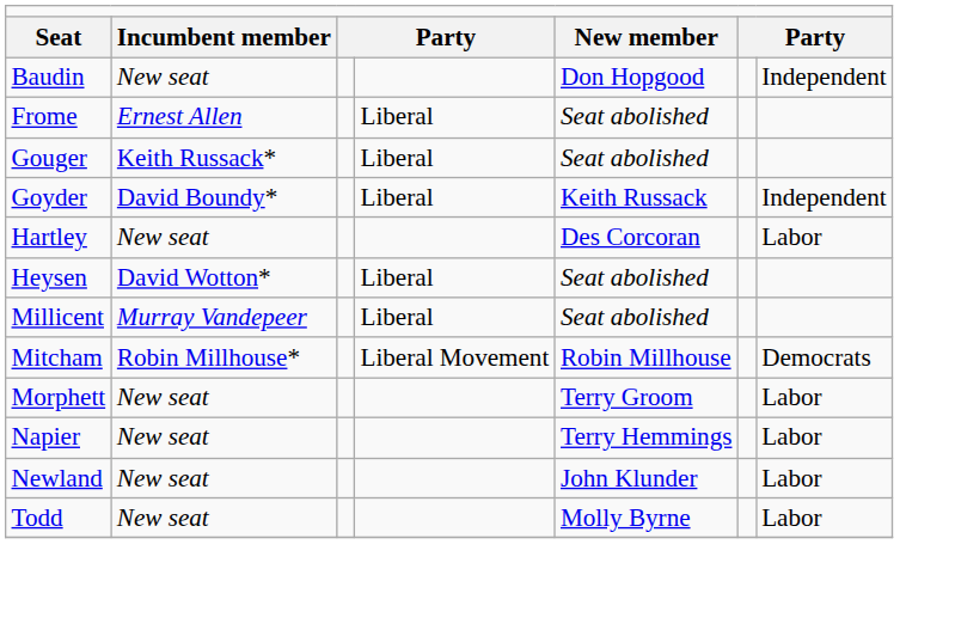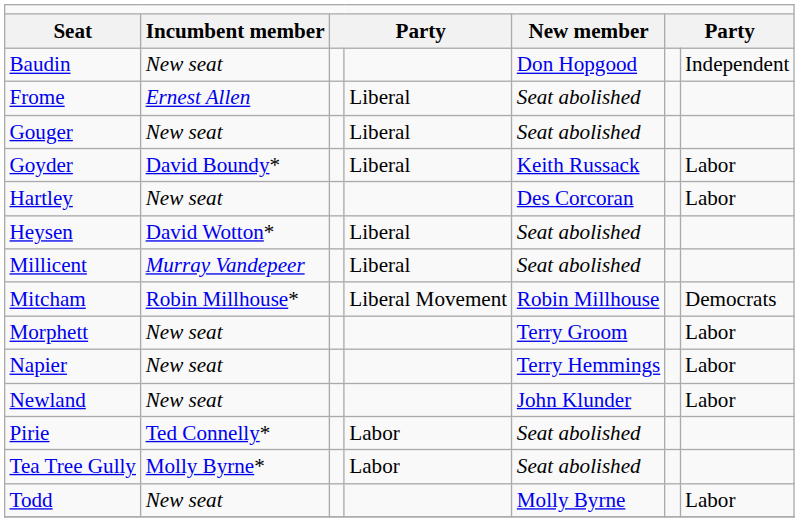Gouger | column 2: Keith Russack* -> New seat
Goyder | column 7: Independent -> Labor
+ row: Pirie | Ted Connelly* | Labor | Seat abolished
+ row: Tea Tree Gully | Molly Byrne* | Labor | Seat abolished
